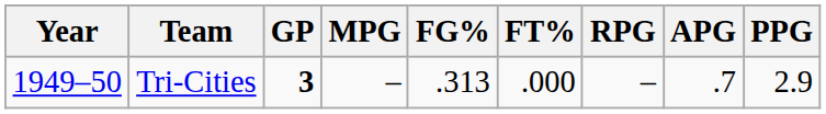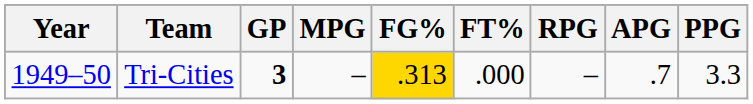Tri-Cities | FG%: no background -> gold background
Tri-Cities | PPG: 2.9 -> 3.3
